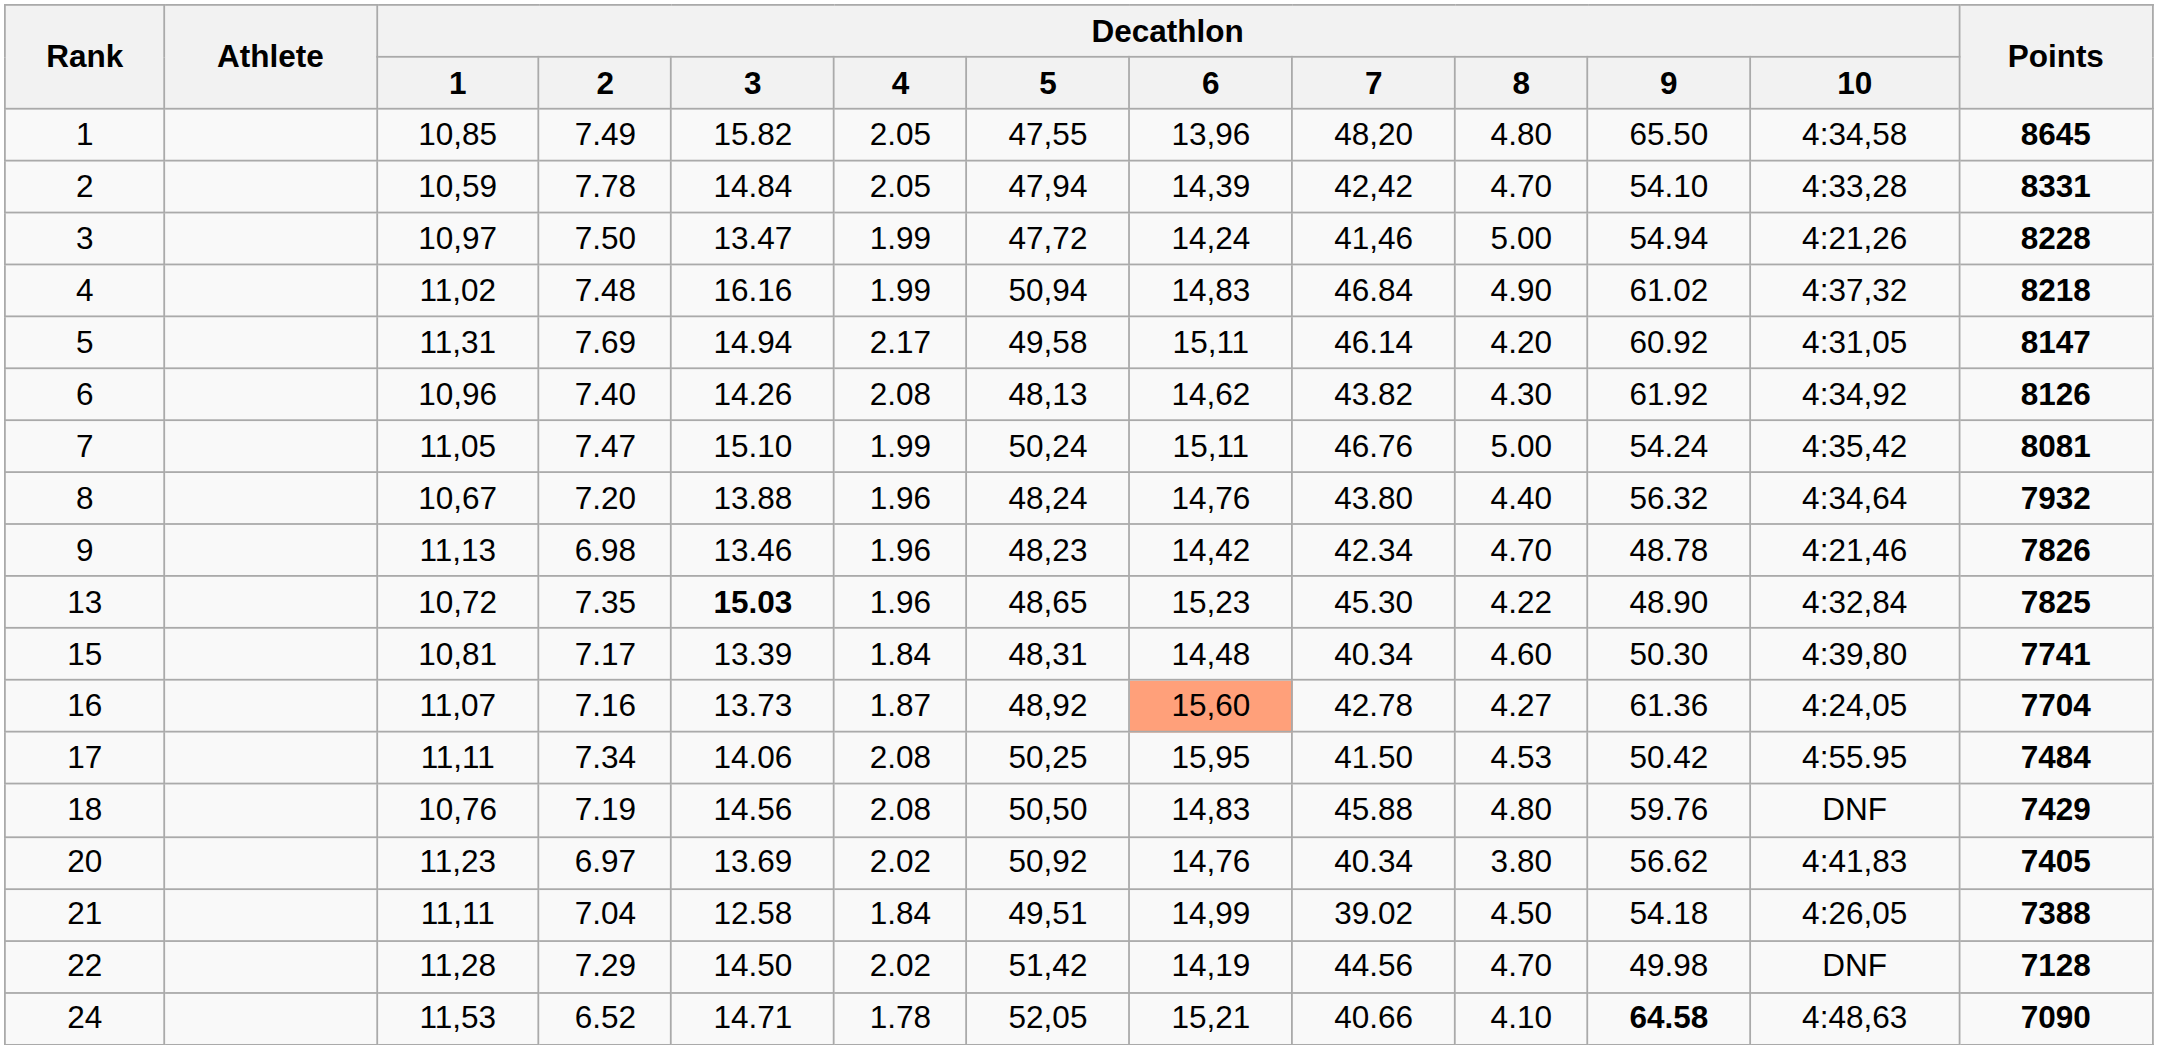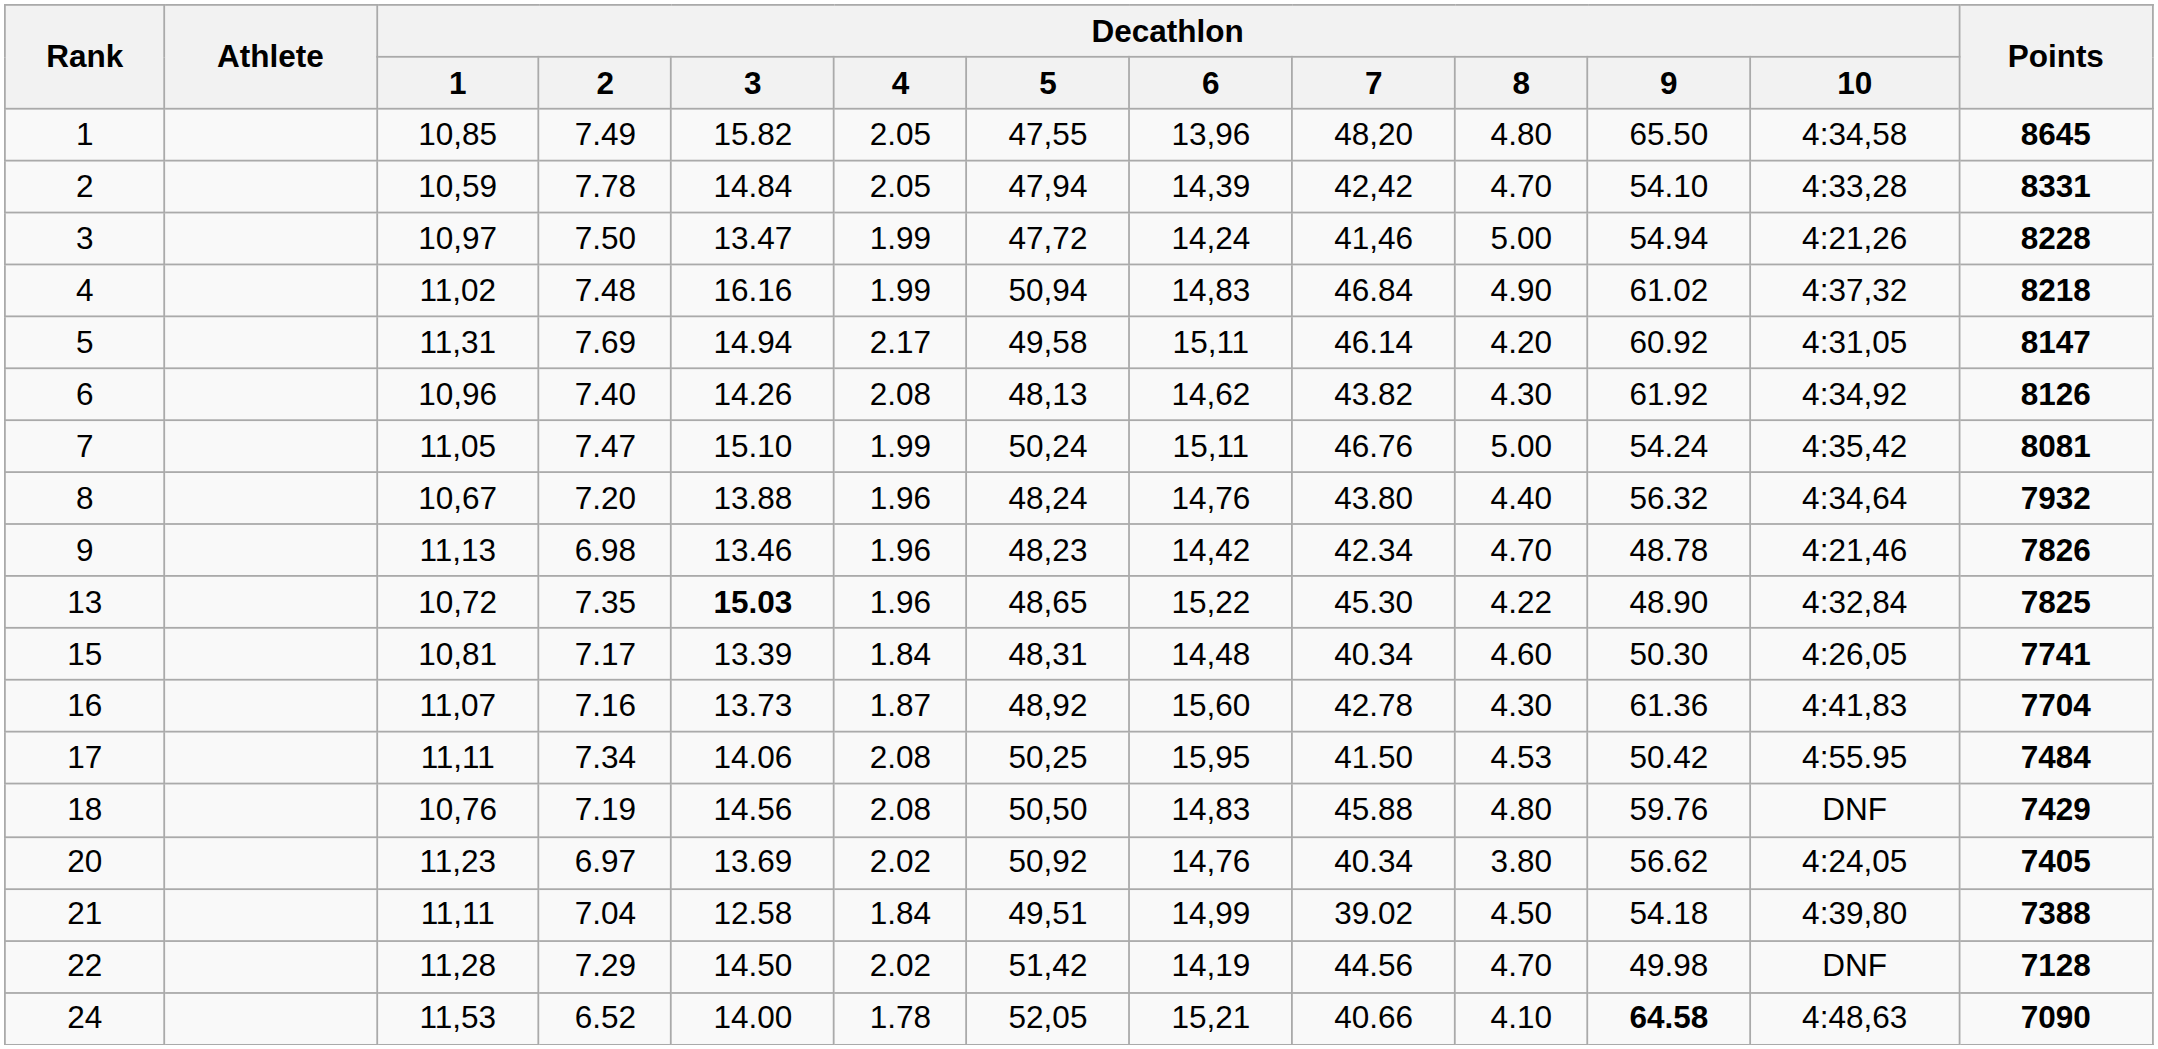13 | Decathlon / 6: 15,23 -> 15,22
15 | Decathlon / 10: 4:39,80 -> 4:26,05
16 | Decathlon / 6: lightsalmon background -> no background
16 | Decathlon / 8: 4.27 -> 4.30
16 | Decathlon / 10: 4:24,05 -> 4:41,83
20 | Decathlon / 10: 4:41,83 -> 4:24,05
21 | Decathlon / 10: 4:26,05 -> 4:39,80
24 | Decathlon / 3: 14.71 -> 14.00
